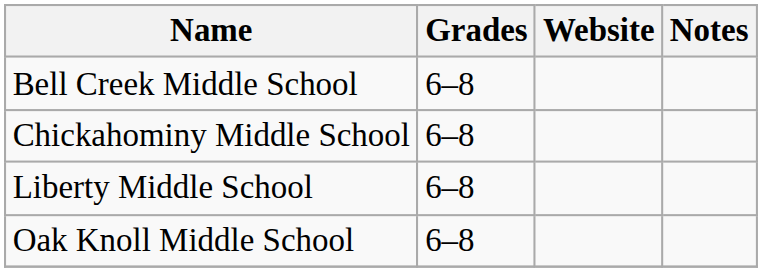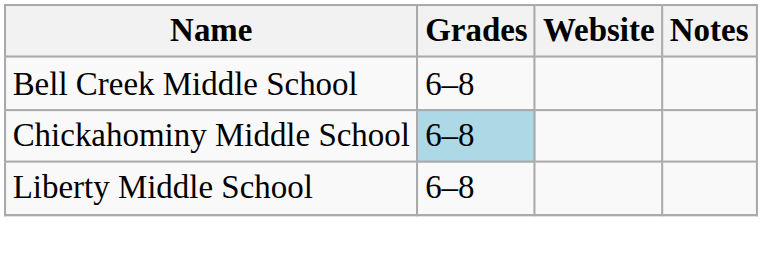Chickahominy Middle School | Grades: no background -> lightblue background
- row: Oak Knoll Middle School | 6–8
